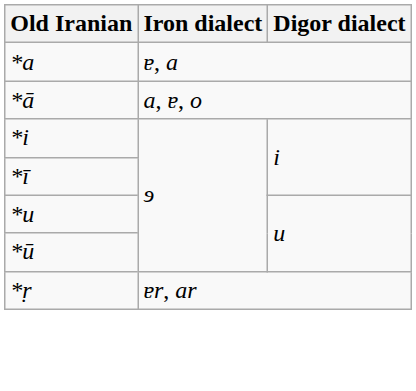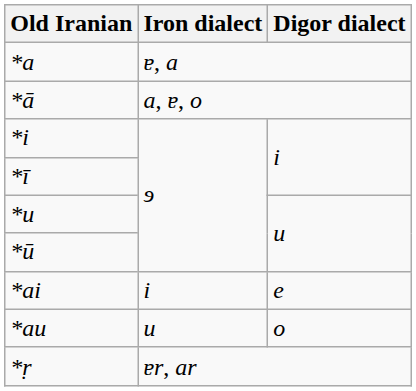+ row: *ai | i | e
+ row: *au | u | o
